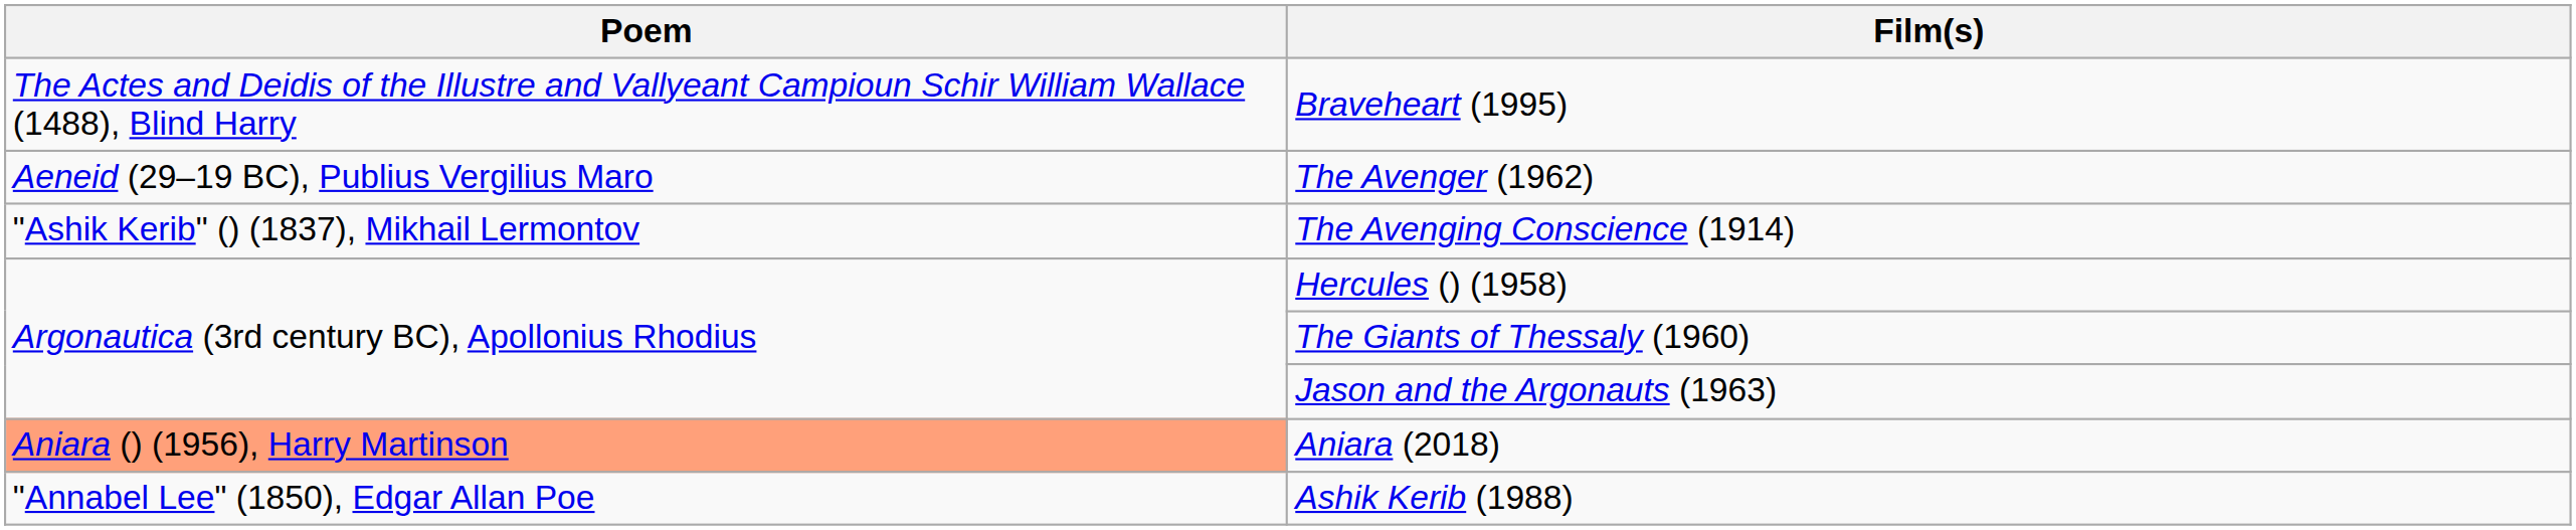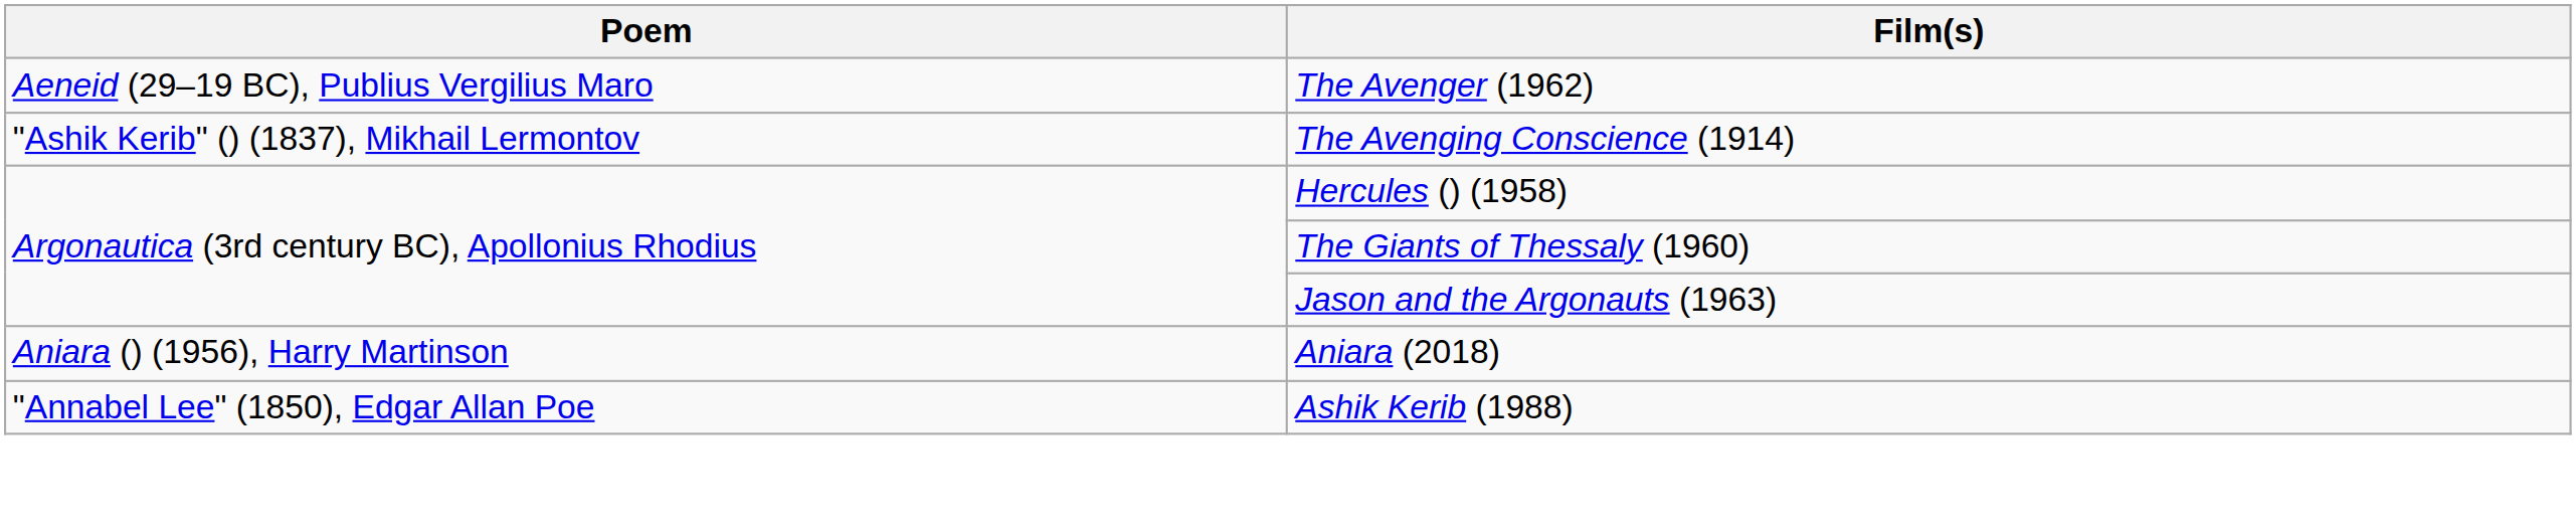- row: The Actes and Deidis of the Illustre and Vallyeant Campioun Schir William Wallace (1488), Blind Harry | Braveheart (1995)
Aniara (2018) | Poem: lightsalmon background -> no background
